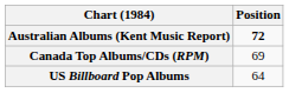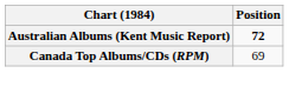- row: US Billboard Pop Albums | 64
